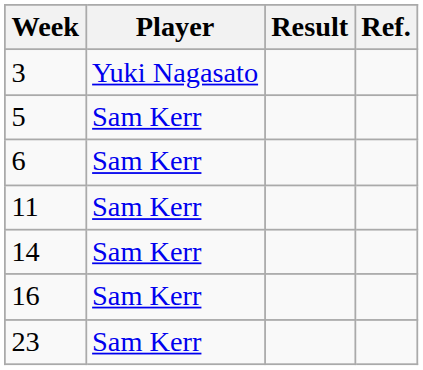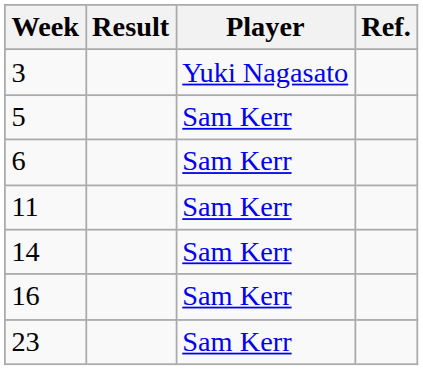columns swapped: Result <-> Player
